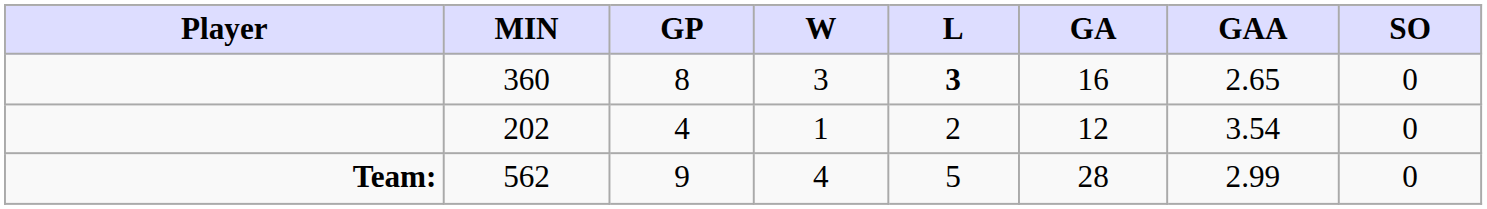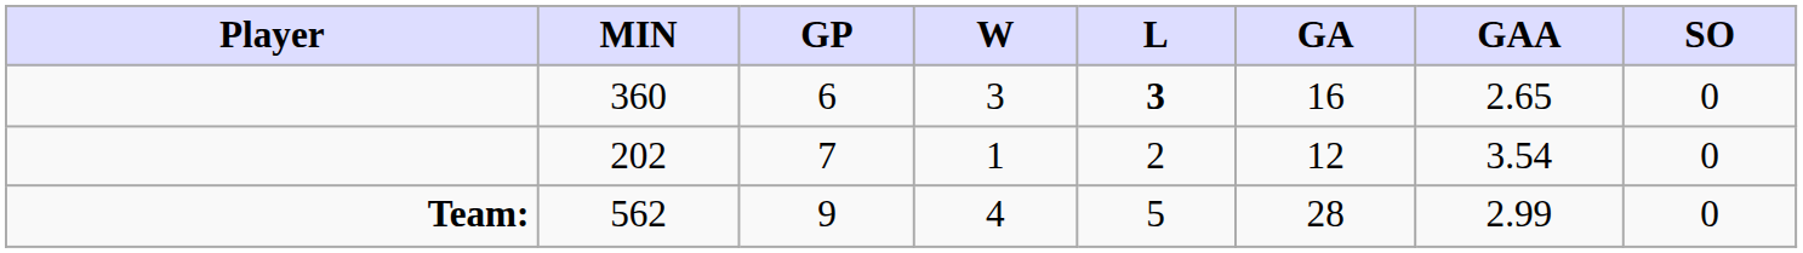360 | GP: 8 -> 6
202 | GP: 4 -> 7
